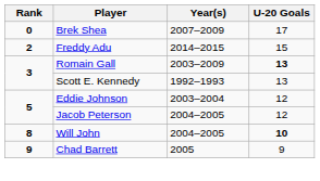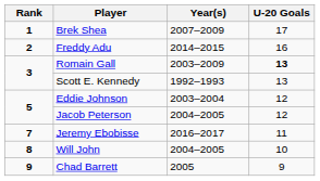Brek Shea | Rank: 0 -> 1
Freddy Adu | U-20 Goals: 15 -> 16
+ row: 7 | Jeremy Ebobisse | 2016–2017 | 11
Will John | U-20 Goals: bold -> normal
